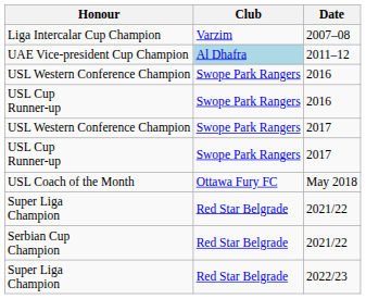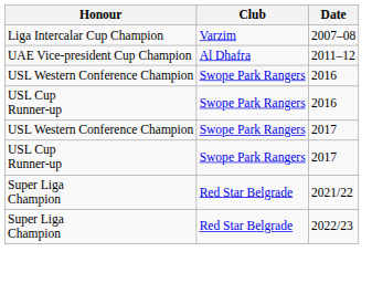UAE Vice-president Cup Champion | Club: lightblue background -> no background
- row: USL Coach of the Month | Ottawa Fury FC | May 2018
- row: Serbian Cup Champion | Red Star Belgrade | 2021/22
